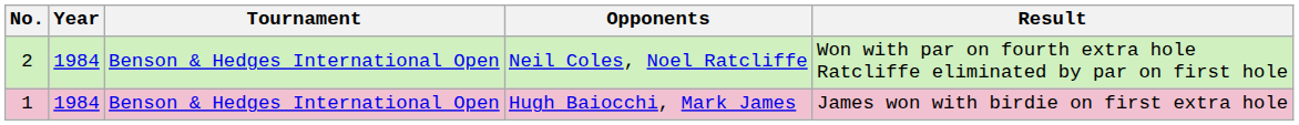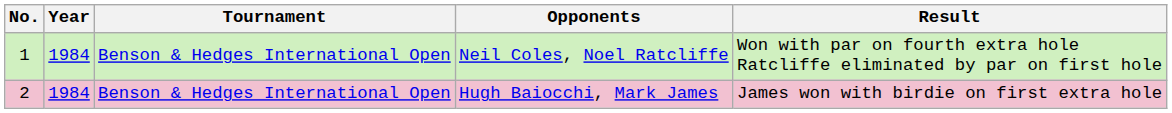Neil Coles, Noel Ratcliffe | No.: 2 -> 1
Hugh Baiocchi, Mark James | No.: 1 -> 2
